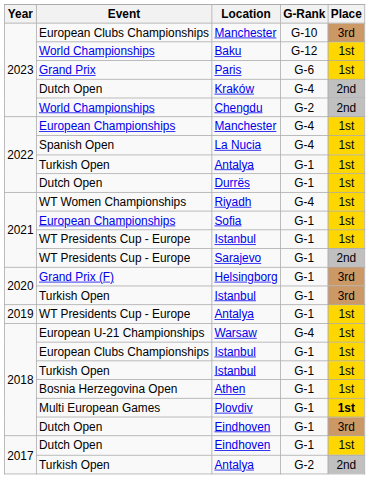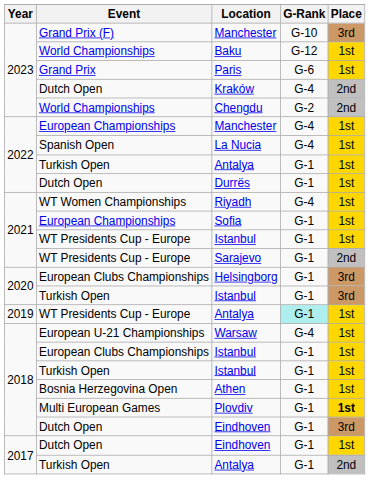2023 / Manchester | Event: European Clubs Championships -> Grand Prix (F)
Helsingborg | Event: Grand Prix (F) -> European Clubs Championships
2019 / Antalya | G-Rank: no background -> paleturquoise background
2017 / Antalya | G-Rank: G-2 -> G-1
